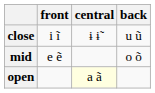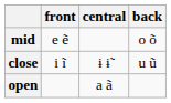rows swapped: close <-> mid
open | central: lightyellow background -> no background
